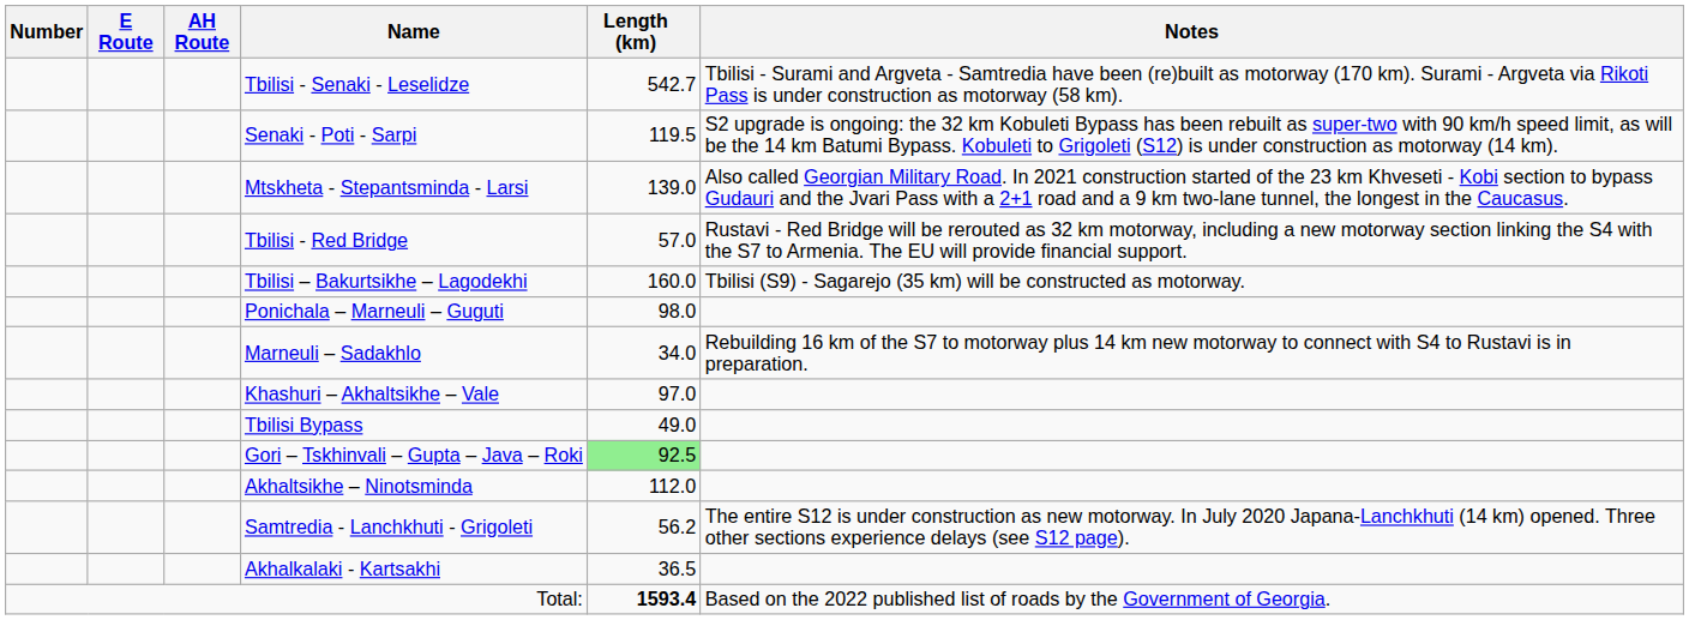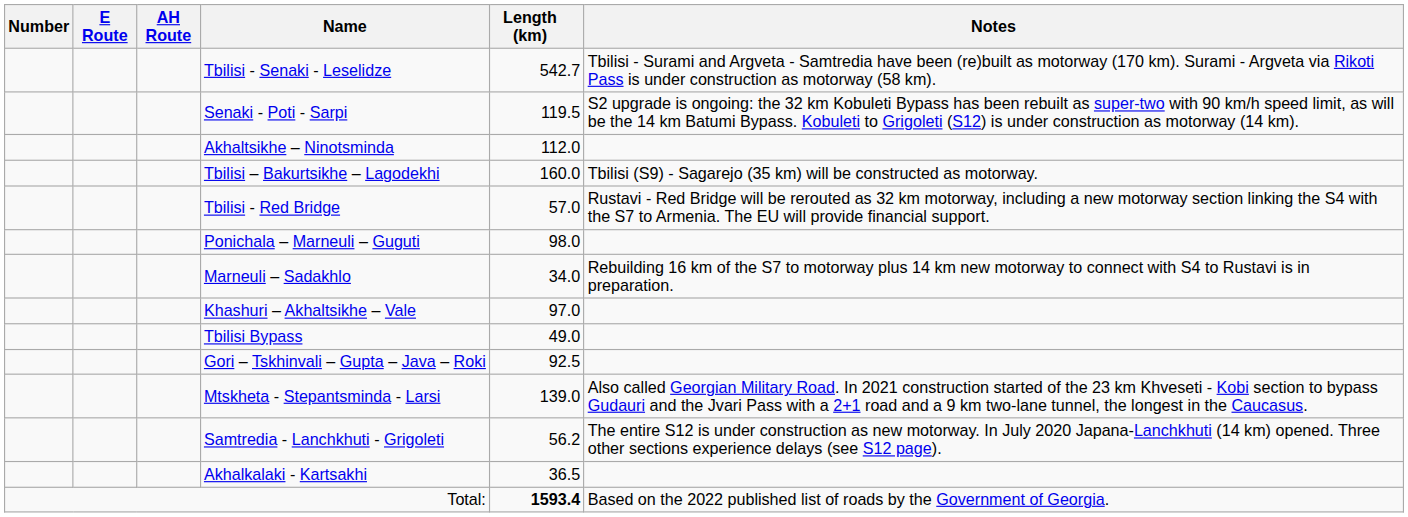rows swapped: Mtskheta - Stepantsminda - Larsi <-> Akhaltsikhe – Ninotsminda
rows swapped: Tbilisi - Red Bridge <-> Tbilisi – Bakurtsikhe – Lagodekhi
Gori – Tskhinvali – Gupta – Java – Roki | Length (km): lightgreen background -> no background
